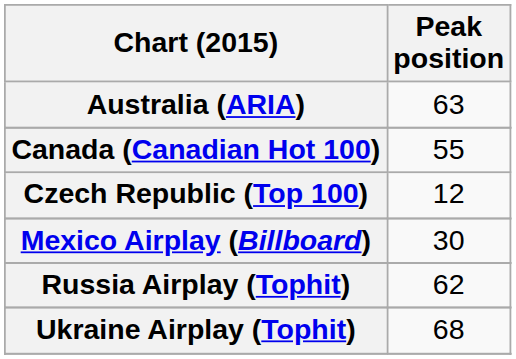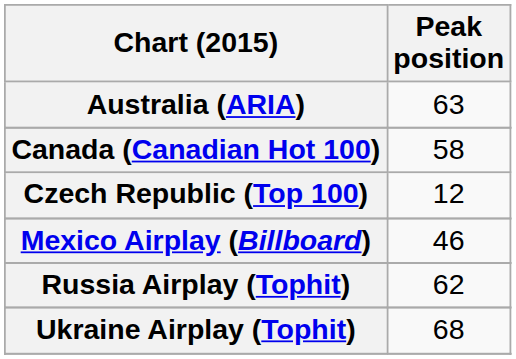Canada (Canadian Hot 100) | Peak position: 55 -> 58
Mexico Airplay (Billboard) | Peak position: 30 -> 46
